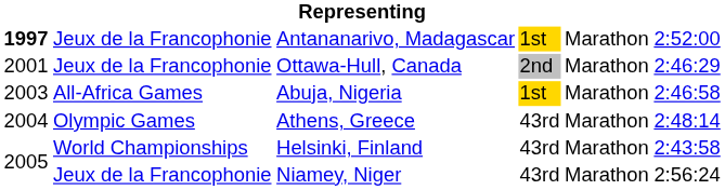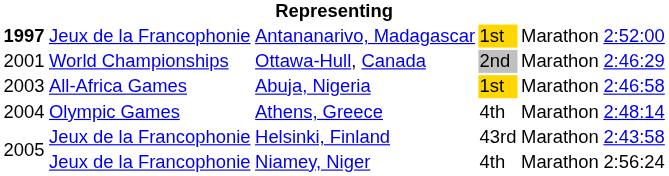Ottawa-Hull, Canada | column 2: Jeux de la Francophonie -> World Championships
Athens, Greece | column 4: 43rd -> 4th
Helsinki, Finland | column 2: World Championships -> Jeux de la Francophonie
Niamey, Niger | column 4: 43rd -> 4th
